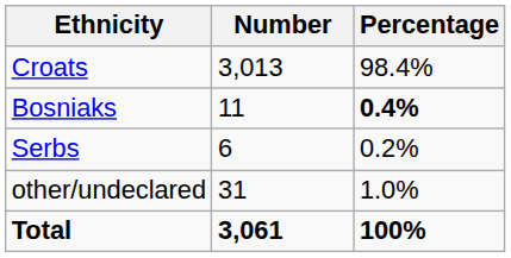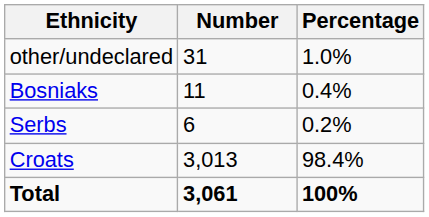rows swapped: Croats <-> other/undeclared
Bosniaks | Percentage: bold -> normal
